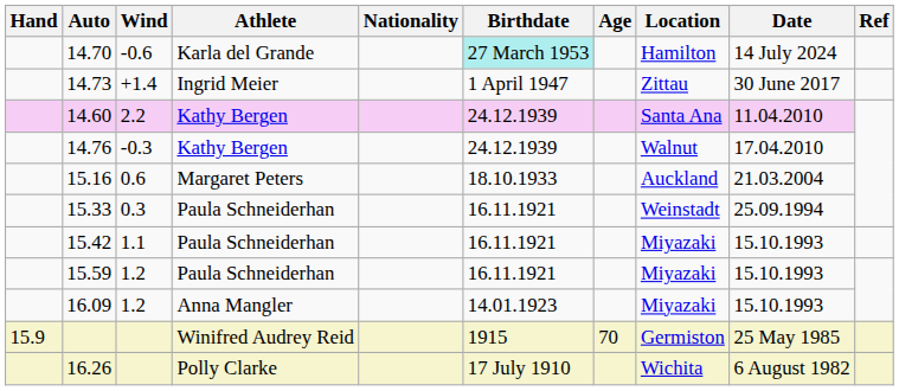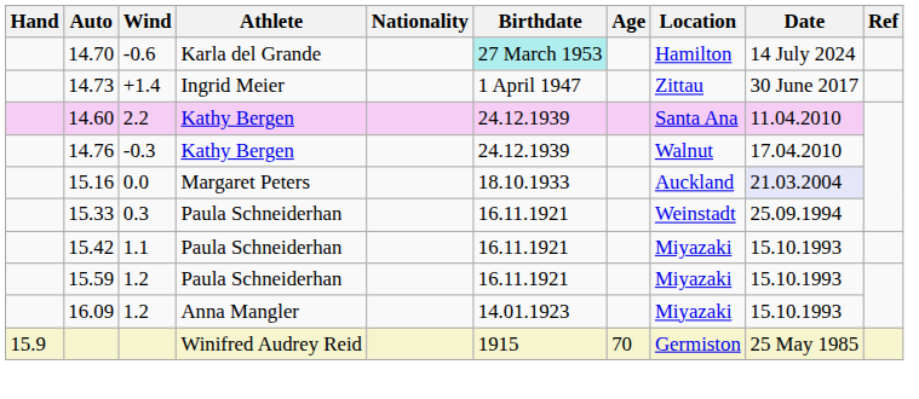15.16 | Wind: 0.6 -> 0.0
15.16 | Date: no background -> lavender background
- row: 16.26 | Polly Clarke | 17 July 1910 | Wichita | 6 August 1982
